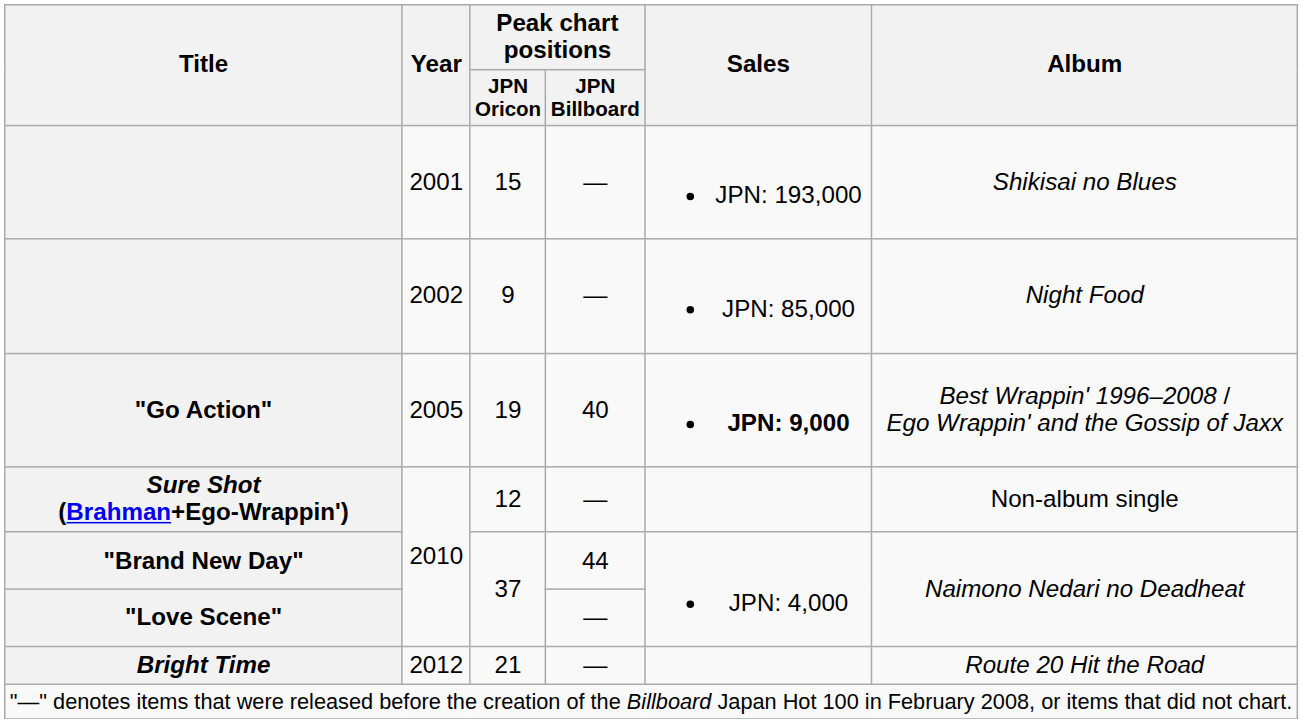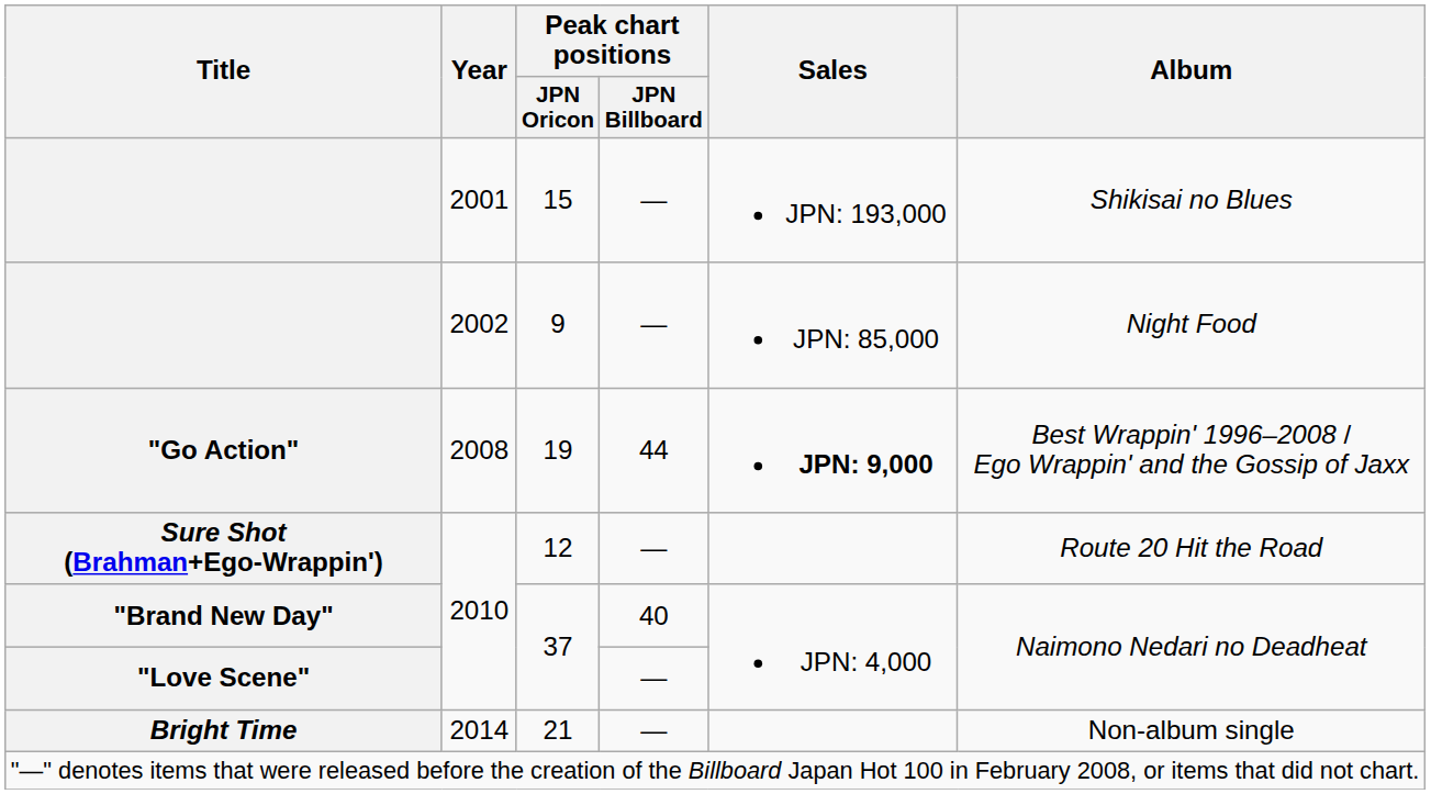"Go Action" | Year: 2005 -> 2008
"Go Action" | Peak chart positions / JPN Billboard: 40 -> 44
Sure Shot (Brahman+Ego-Wrappin') | Album: Non-album single -> Route 20 Hit the Road
"Brand New Day" | Peak chart positions / JPN Billboard: 44 -> 40
Bright Time | Year: 2012 -> 2014
Bright Time | Album: Route 20 Hit the Road -> Non-album single
